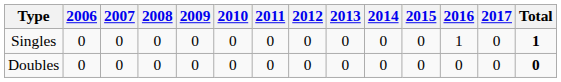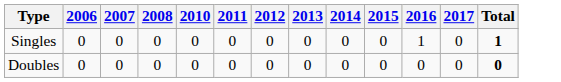- column: 2009 | 0 | 0
